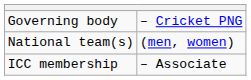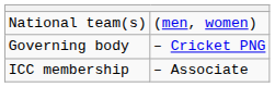rows swapped: Governing body <-> National team(s)
